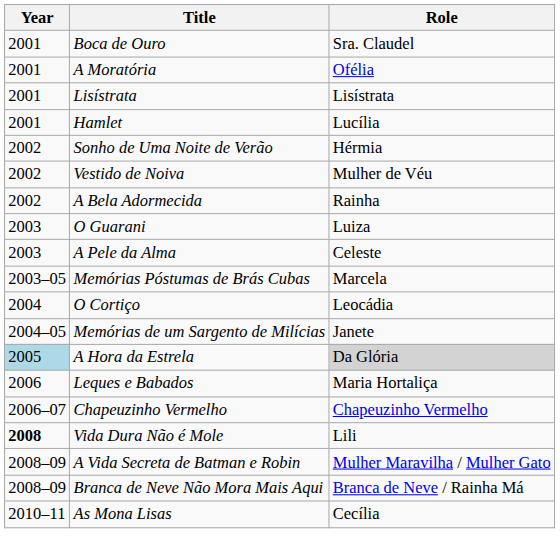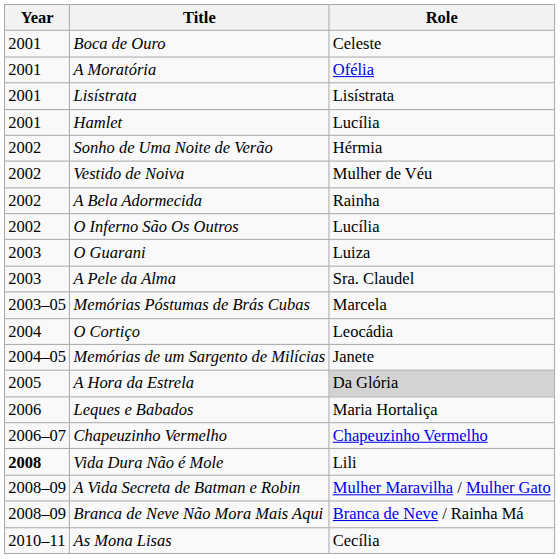Boca de Ouro | Role: Sra. Claudel -> Celeste
+ row: 2002 | O Inferno São Os Outros | Lucília
A Pele da Alma | Role: Celeste -> Sra. Claudel
A Hora da Estrela | Year: lightblue background -> no background
